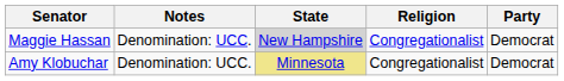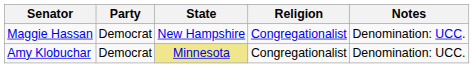columns swapped: Party <-> Notes
Maggie Hassan | State: lightgrey background -> no background
